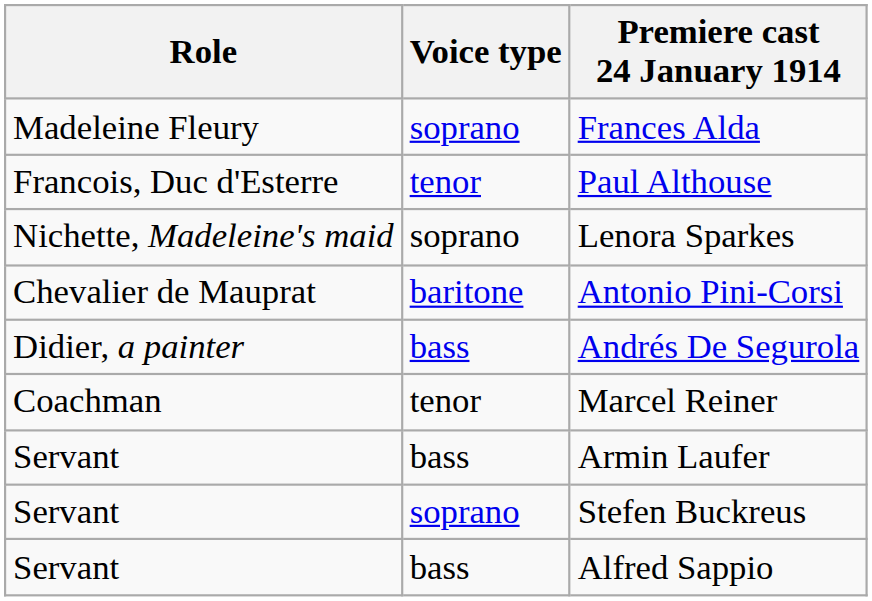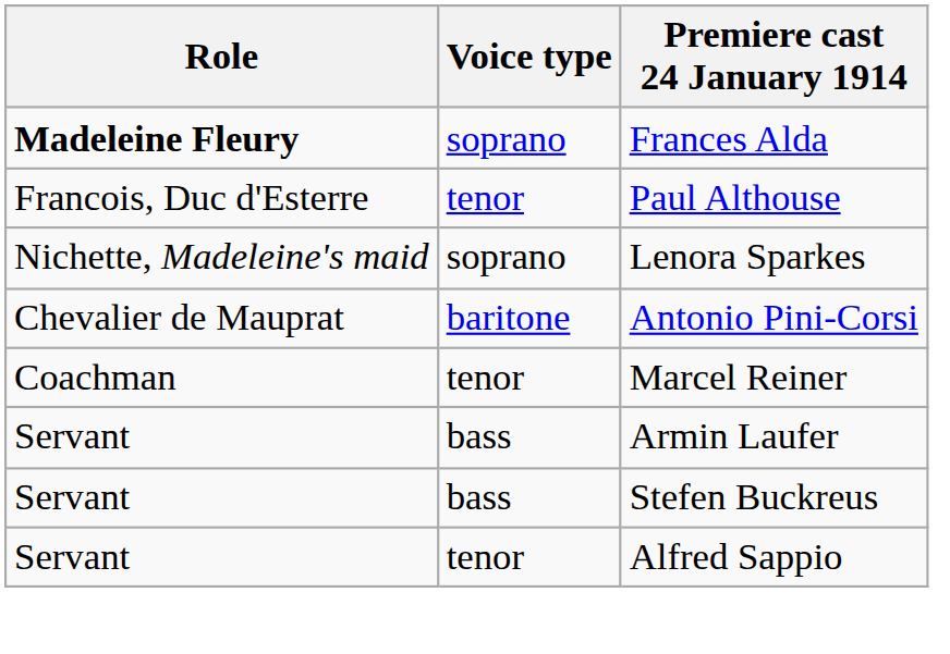Frances Alda | Role: normal -> bold
- row: Didier, a painter | bass | Andrés De Segurola
Stefen Buckreus | Voice type: soprano -> bass
Alfred Sappio | Voice type: bass -> tenor
